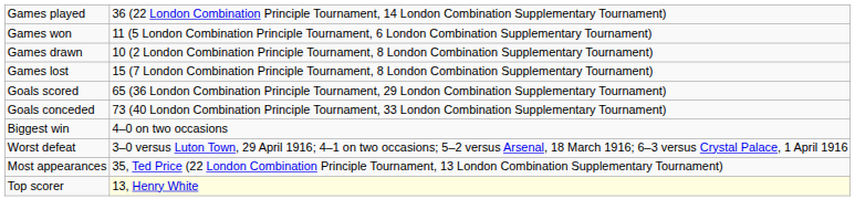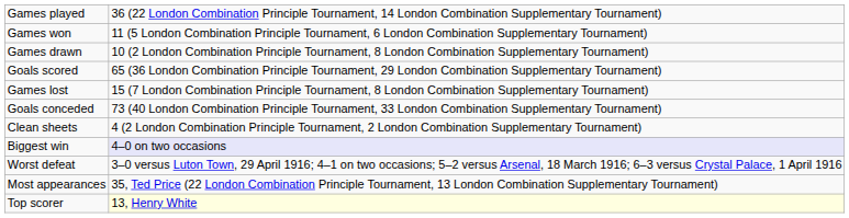rows swapped: Games lost <-> Goals scored
+ row: Clean sheets | 4 (2 London Combination Principle Tournament, 2 London Combination Supplementary Tournament)
Biggest win | column 2: no background -> lavender background
